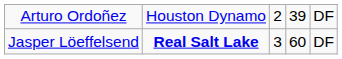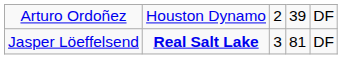Jasper Löeffelsend | column 4: 60 -> 81
